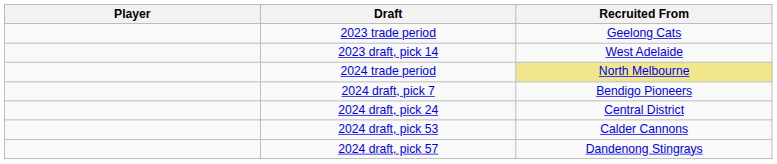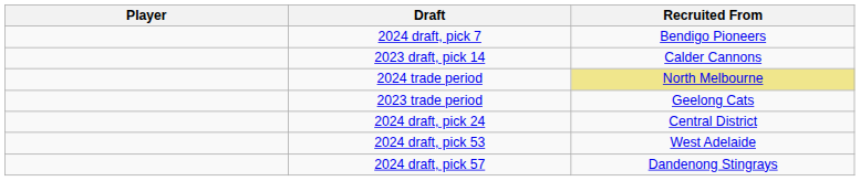rows swapped: 2023 trade period <-> 2024 draft, pick 7
2023 draft, pick 14 | Recruited From: West Adelaide -> Calder Cannons
2024 draft, pick 53 | Recruited From: Calder Cannons -> West Adelaide
